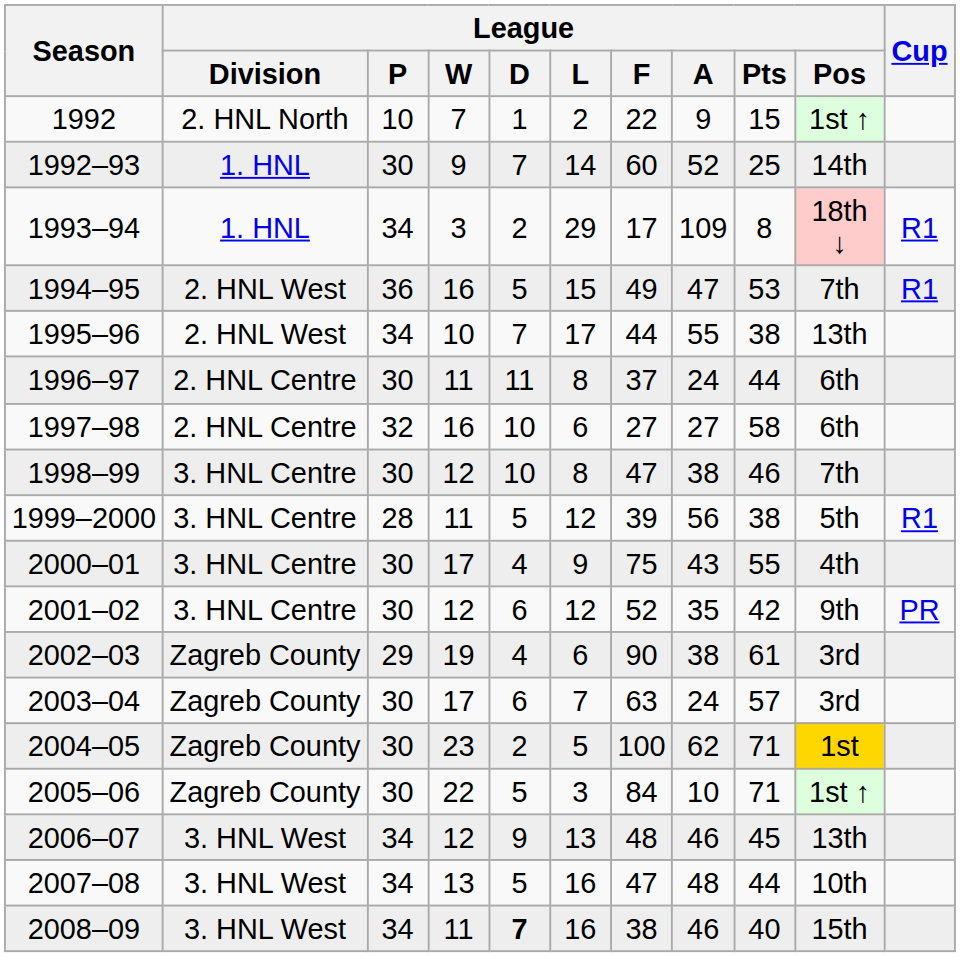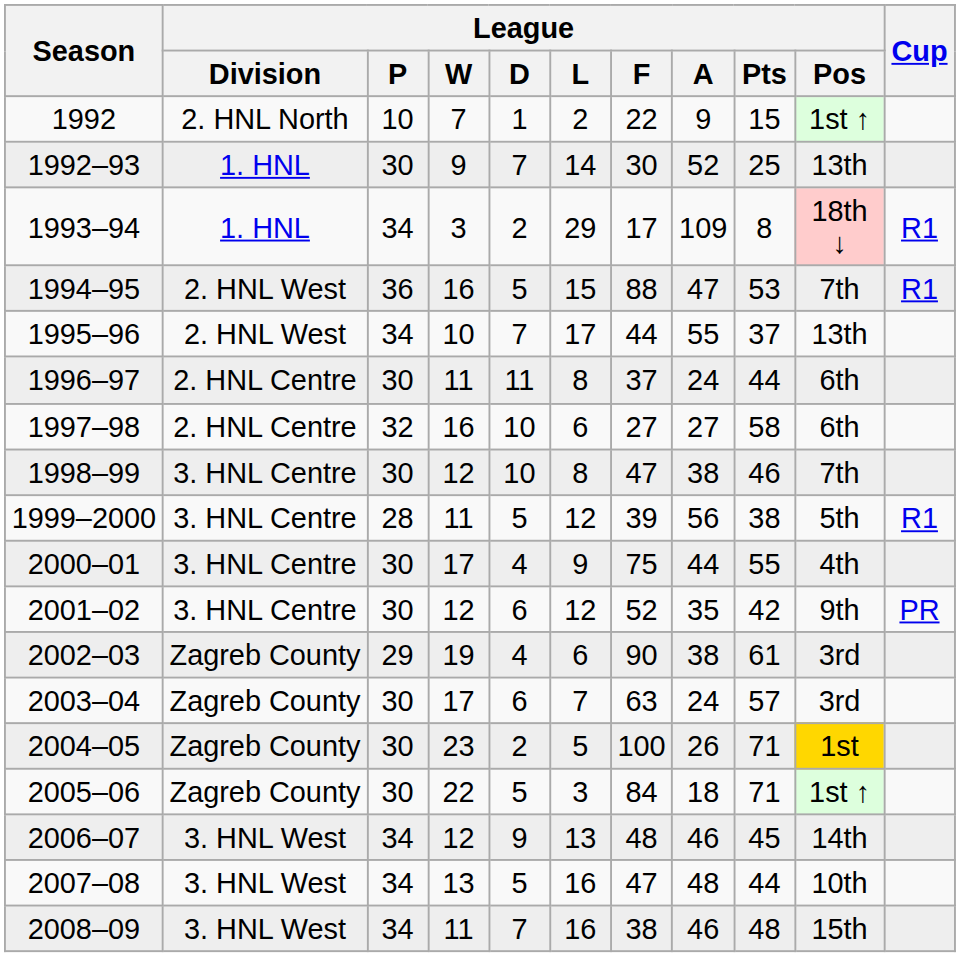1992–93 | League / F: 60 -> 30
1992–93 | League / Pos: 14th -> 13th
1994–95 | League / F: 49 -> 88
1995–96 | League / Pts: 38 -> 37
2000–01 | League / A: 43 -> 44
2004–05 | League / A: 62 -> 26
2005–06 | League / A: 10 -> 18
2006–07 | League / Pos: 13th -> 14th
2008–09 | League / D: bold -> normal
2008–09 | League / Pts: 40 -> 48
